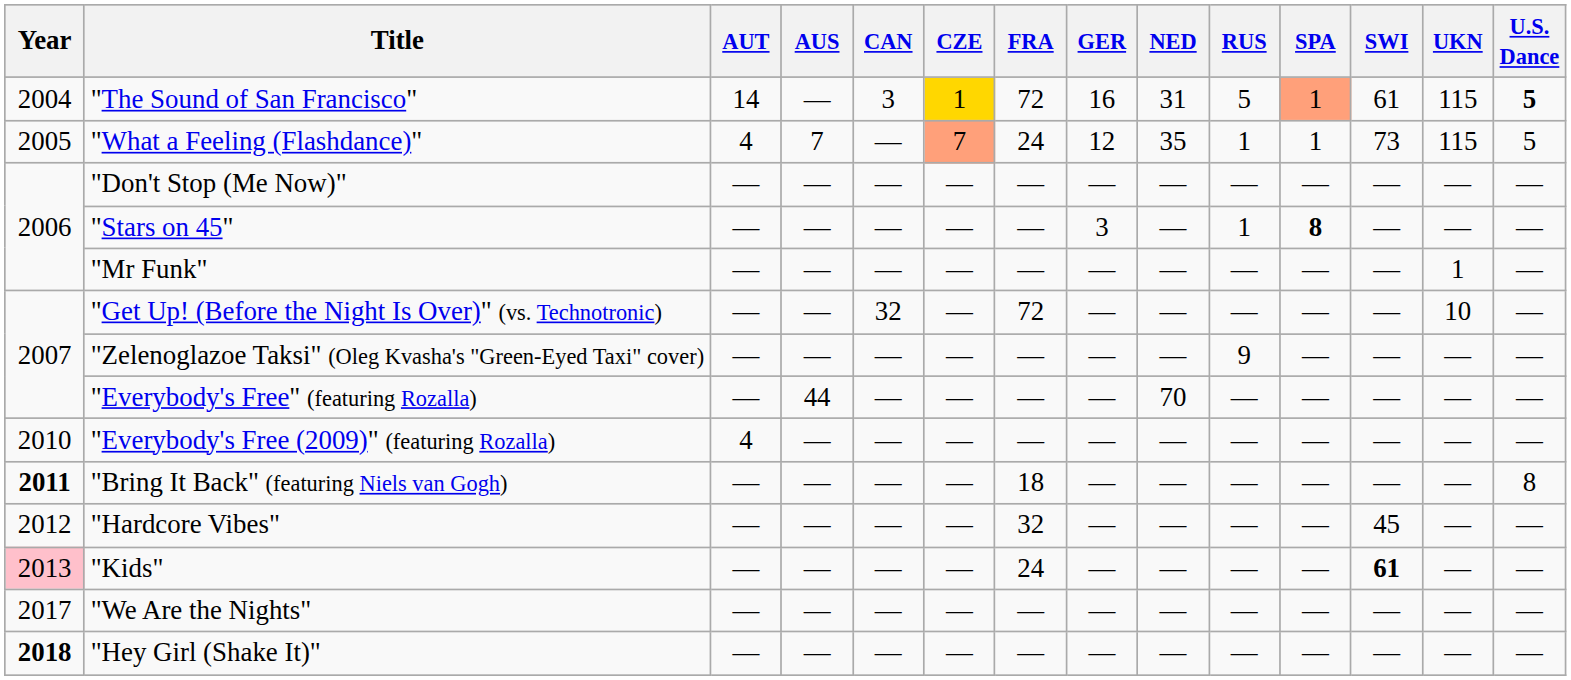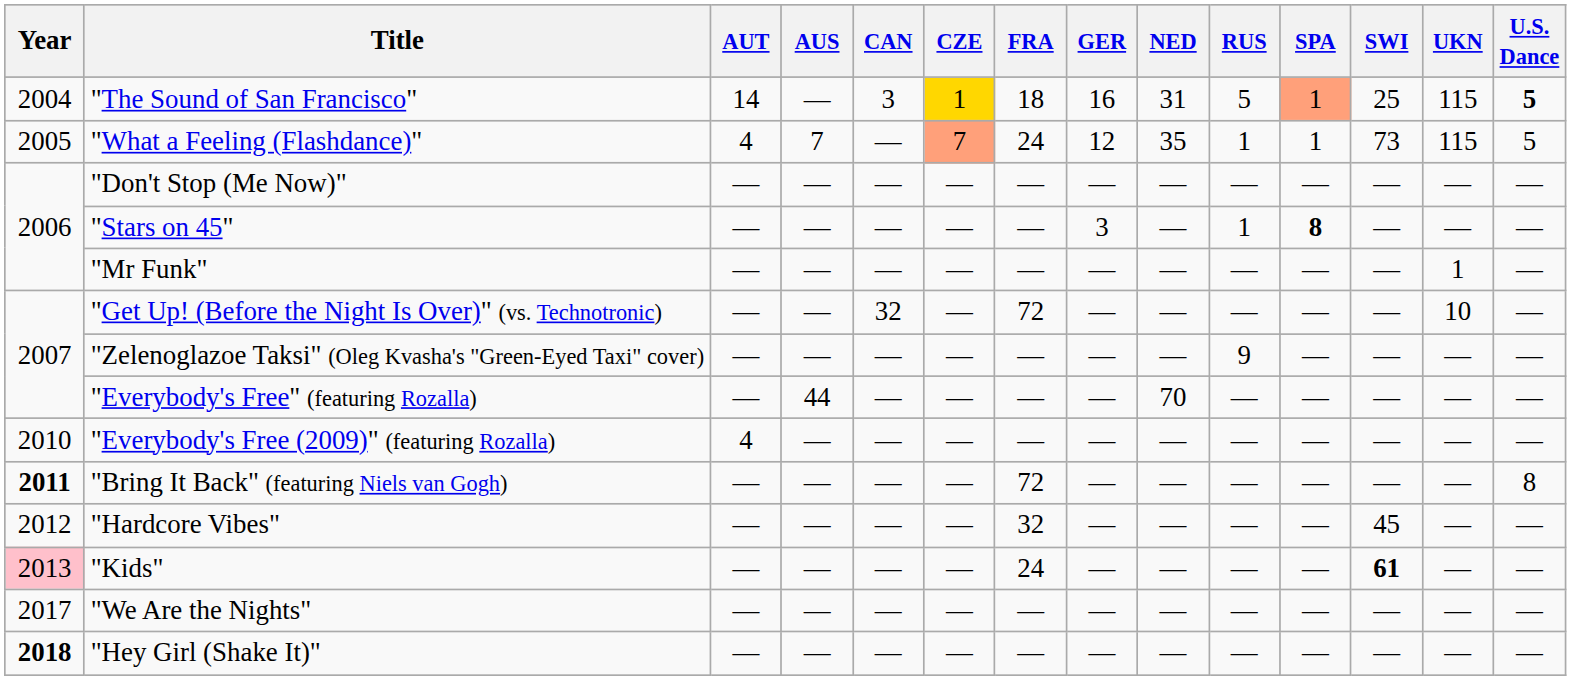"The Sound of San Francisco" | FRA: 72 -> 18
"The Sound of San Francisco" | SWI: 61 -> 25
"Bring It Back" (featuring Niels van Gogh) | FRA: 18 -> 72
